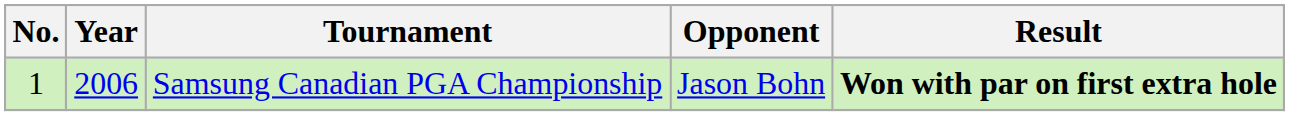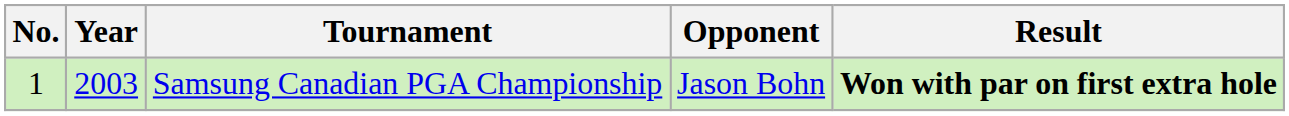Samsung Canadian PGA Championship | Year: 2006 -> 2003
